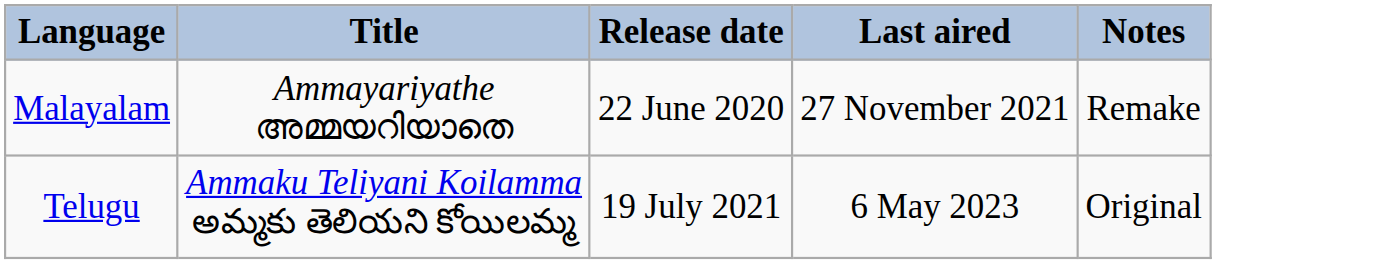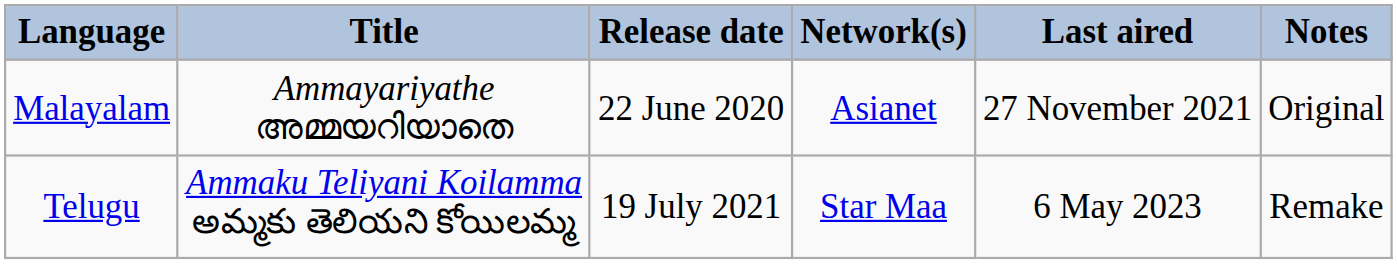+ column: Network(s) | Asianet | Star Maa
Malayalam | Notes: Remake -> Original
Telugu | Notes: Original -> Remake
